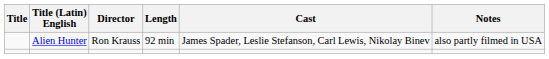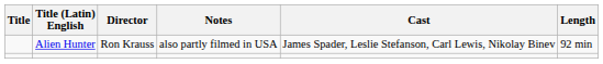columns swapped: Length <-> Notes
